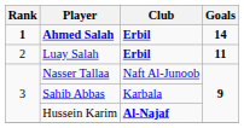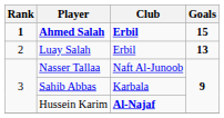Ahmed Salah | Goals: 14 -> 15
Luay Salah | Club: bold -> normal
Luay Salah | Goals: 11 -> 13
